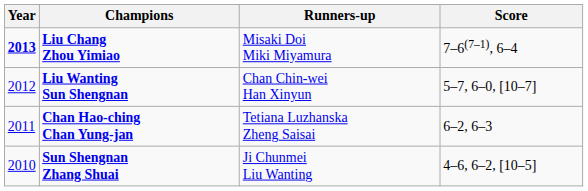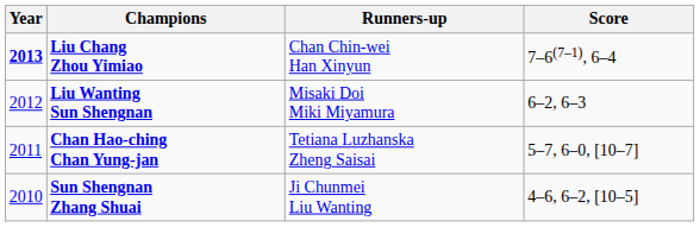Liu Chang Zhou Yimiao | Runners-up: Misaki Doi Miki Miyamura -> Chan Chin-wei Han Xinyun
Liu Wanting Sun Shengnan | Runners-up: Chan Chin-wei Han Xinyun -> Misaki Doi Miki Miyamura
Liu Wanting Sun Shengnan | Score: 5–7, 6–0, [10–7] -> 6–2, 6–3
Chan Hao-ching Chan Yung-jan | Score: 6–2, 6–3 -> 5–7, 6–0, [10–7]
